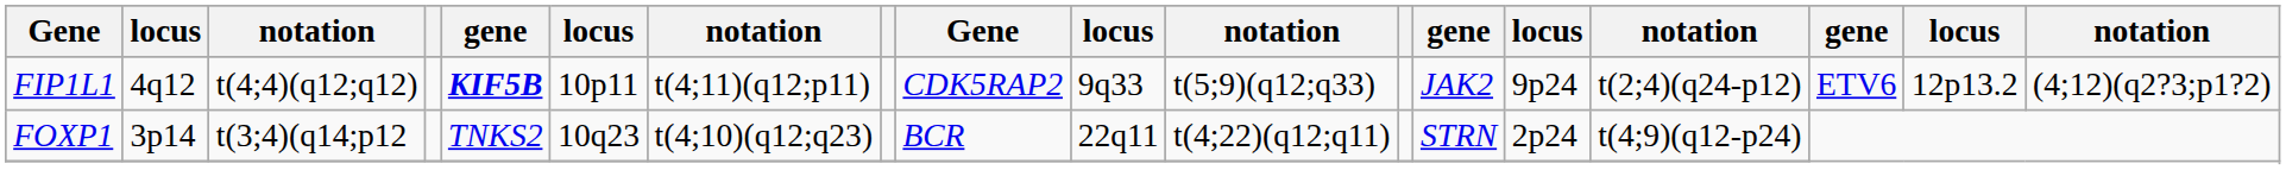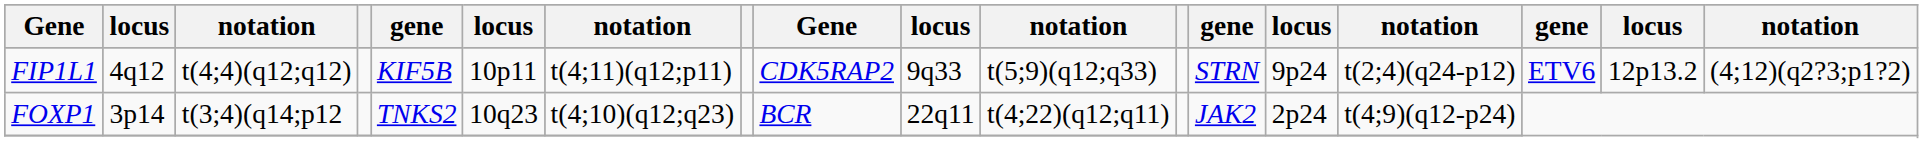FIP1L1 | column 5: bold -> normal
FIP1L1 | column 13: JAK2 -> STRN
FOXP1 | column 13: STRN -> JAK2
